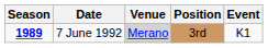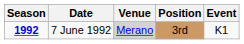7 June 1992 | Season: 1989 -> 1992
